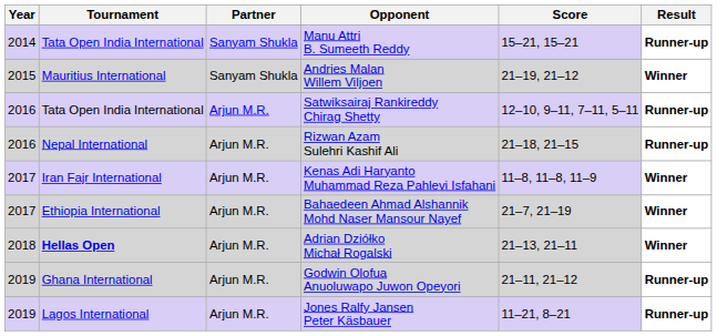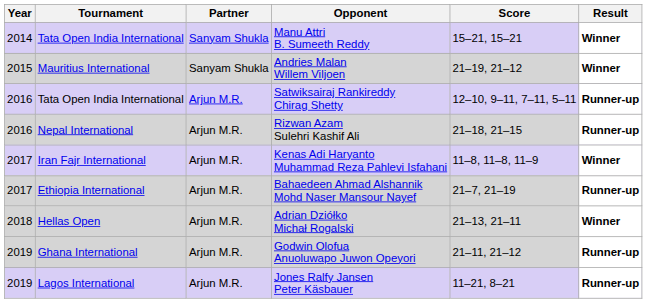Manu Attri B. Sumeeth Reddy | Result: Runner-up -> Winner
Bahaedeen Ahmad Alshannik Mohd Naser Mansour Nayef | Result: Winner -> Runner-up
Adrian Dziółko Michał Rogalski | Tournament: bold -> normal
